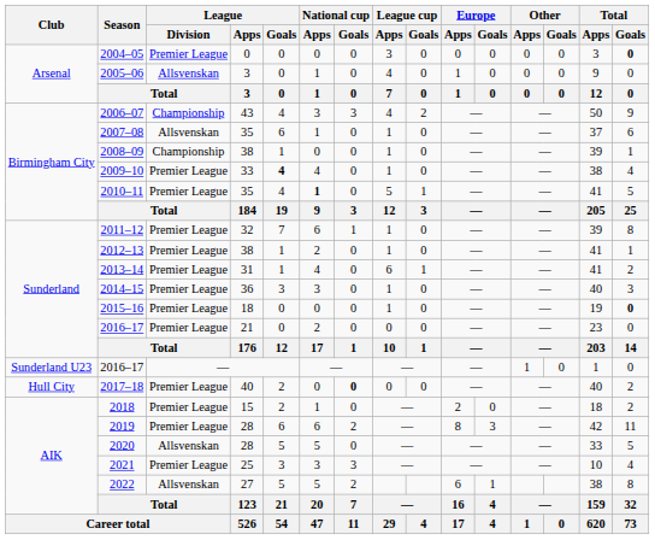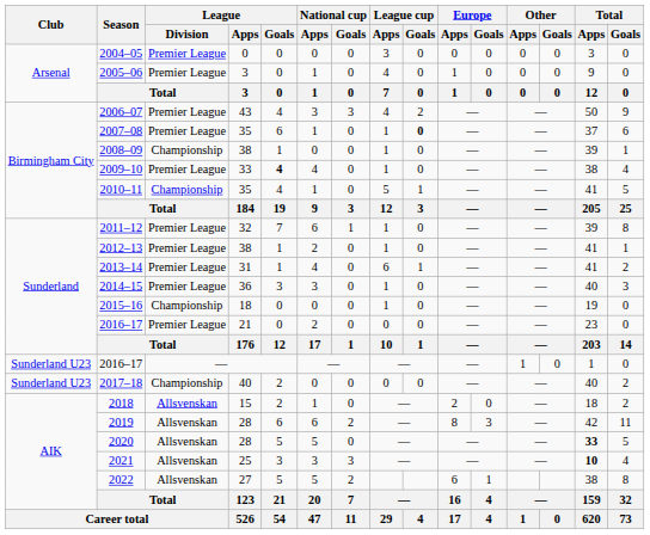2004–05 | Total / Goals: bold -> normal
2005–06 | League / Division: Allsvenskan -> Premier League
2006–07 | League / Division: Championship -> Premier League
2007–08 | League / Division: Allsvenskan -> Premier League
2007–08 | League cup / Goals: normal -> bold
2010–11 | League / Division: Premier League -> Championship
2010–11 | National cup / Apps: bold -> normal
2015–16 | League / Division: Premier League -> Championship
2015–16 | Total / Goals: bold -> normal
2017–18 | Club: Hull City -> Sunderland U23
2017–18 | League / Division: Premier League -> Championship
2017–18 | National cup / Goals: bold -> normal
2018 | League / Division: Premier League -> Allsvenskan
2019 | League / Division: Premier League -> Allsvenskan
2020 | Total / Apps: normal -> bold
2021 | League / Division: Premier League -> Allsvenskan
2021 | Total / Apps: normal -> bold
